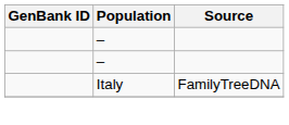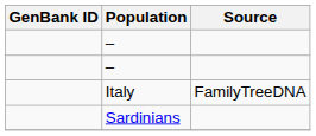+ row: Sardinians
